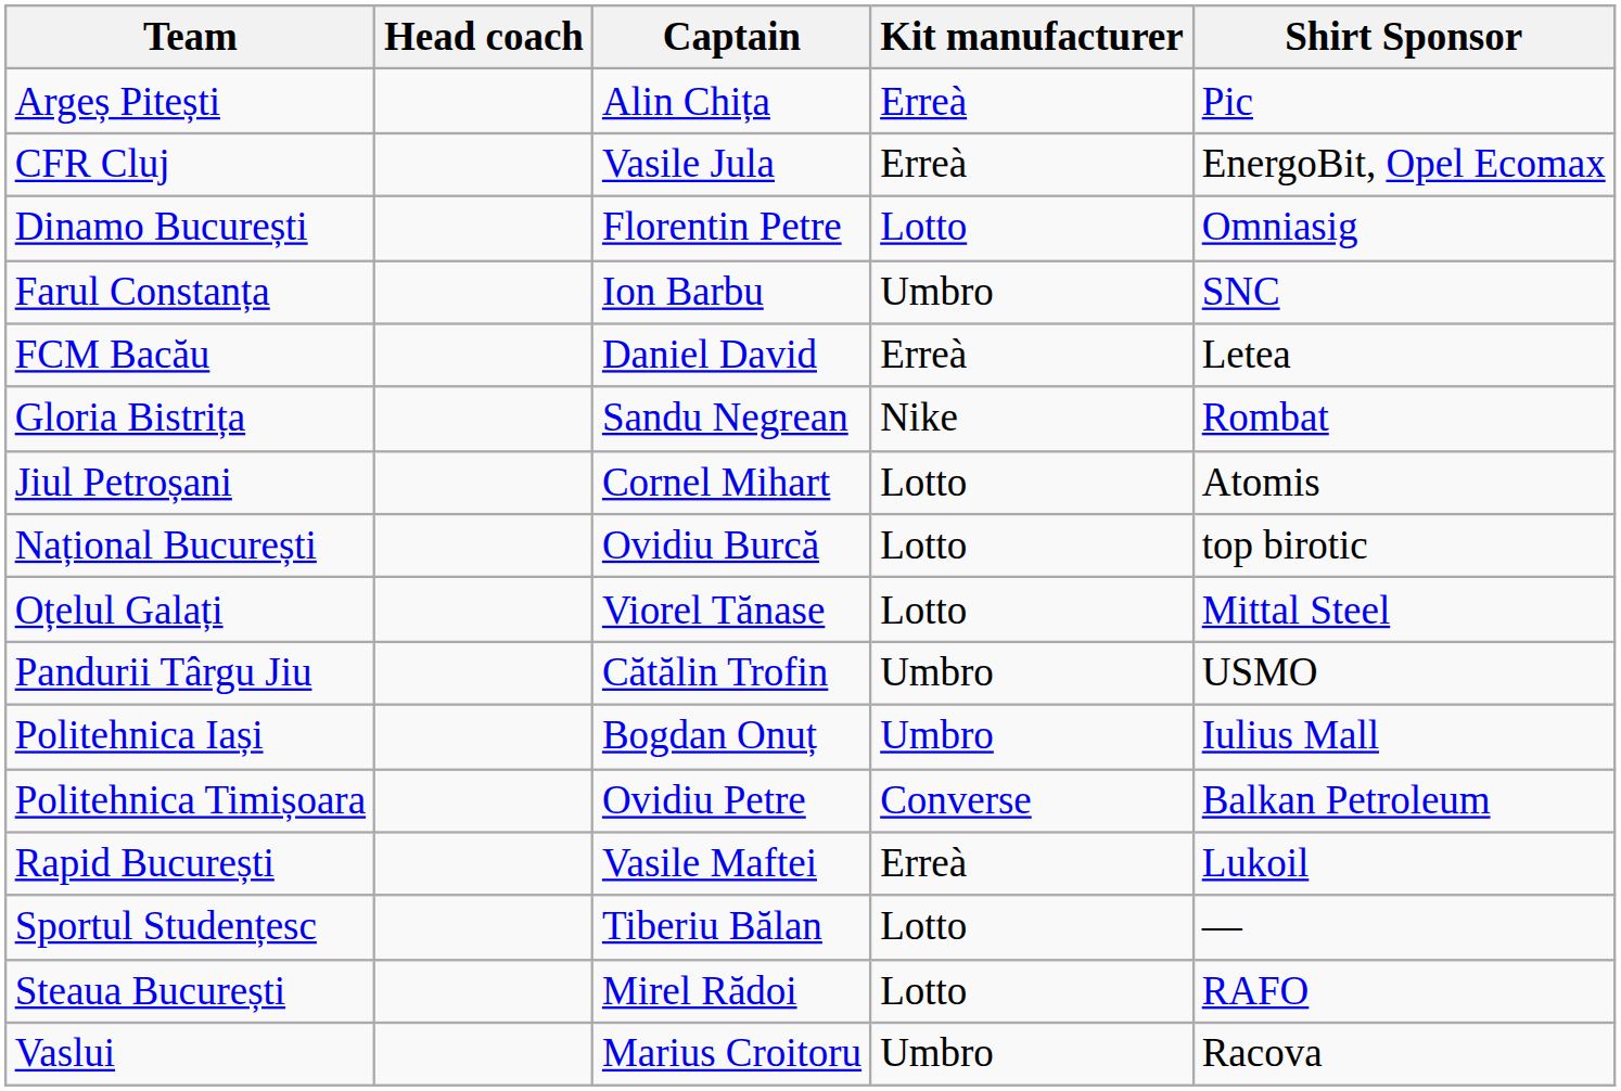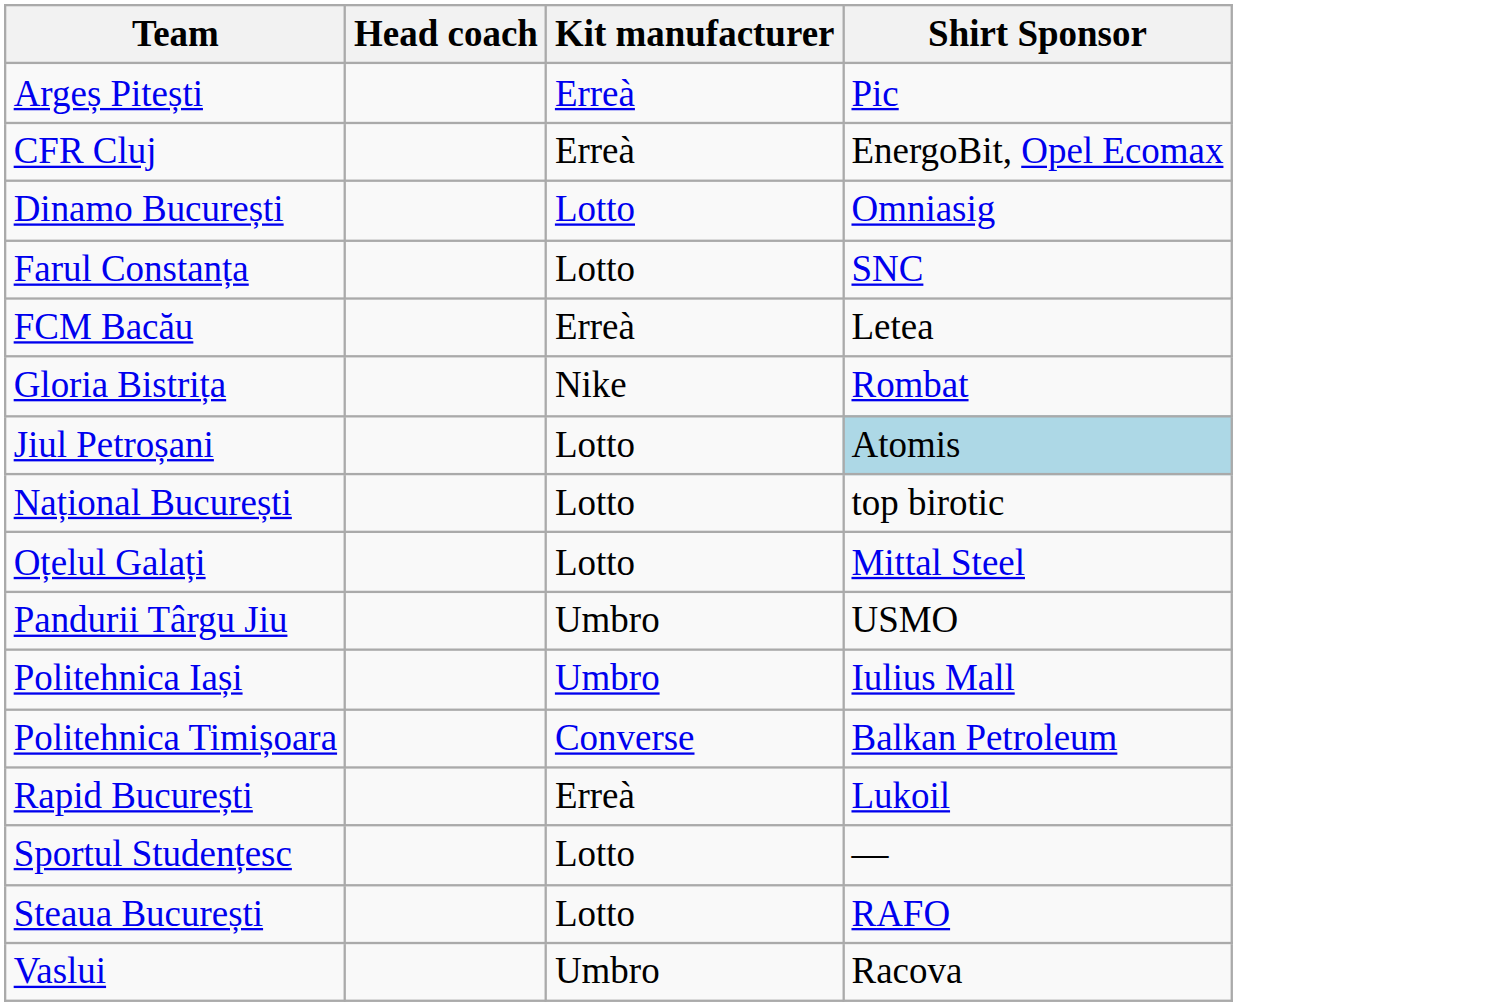- column: Captain | Alin Chița | Vasile Jula | Florentin Petre | Ion Barbu | Daniel David | Sandu Negrean | Cornel Mihart | Ovidiu Burcă | Viorel Tănase | Cătălin Trofin | Bogdan Onuț | Ovidiu Petre | Vasile Maftei | Tiberiu Bălan | Mirel Rădoi | Marius Croitoru
Farul Constanța | Kit manufacturer: Umbro -> Lotto
Jiul Petroșani | Shirt Sponsor: no background -> lightblue background
